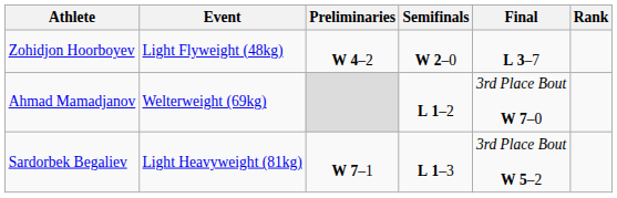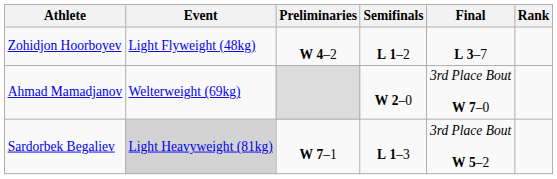Zohidjon Hoorboyev | Semifinals: W 2–0 -> L 1–2
Ahmad Mamadjanov | Semifinals: L 1–2 -> W 2–0
Sardorbek Begaliev | Event: no background -> lightgrey background
